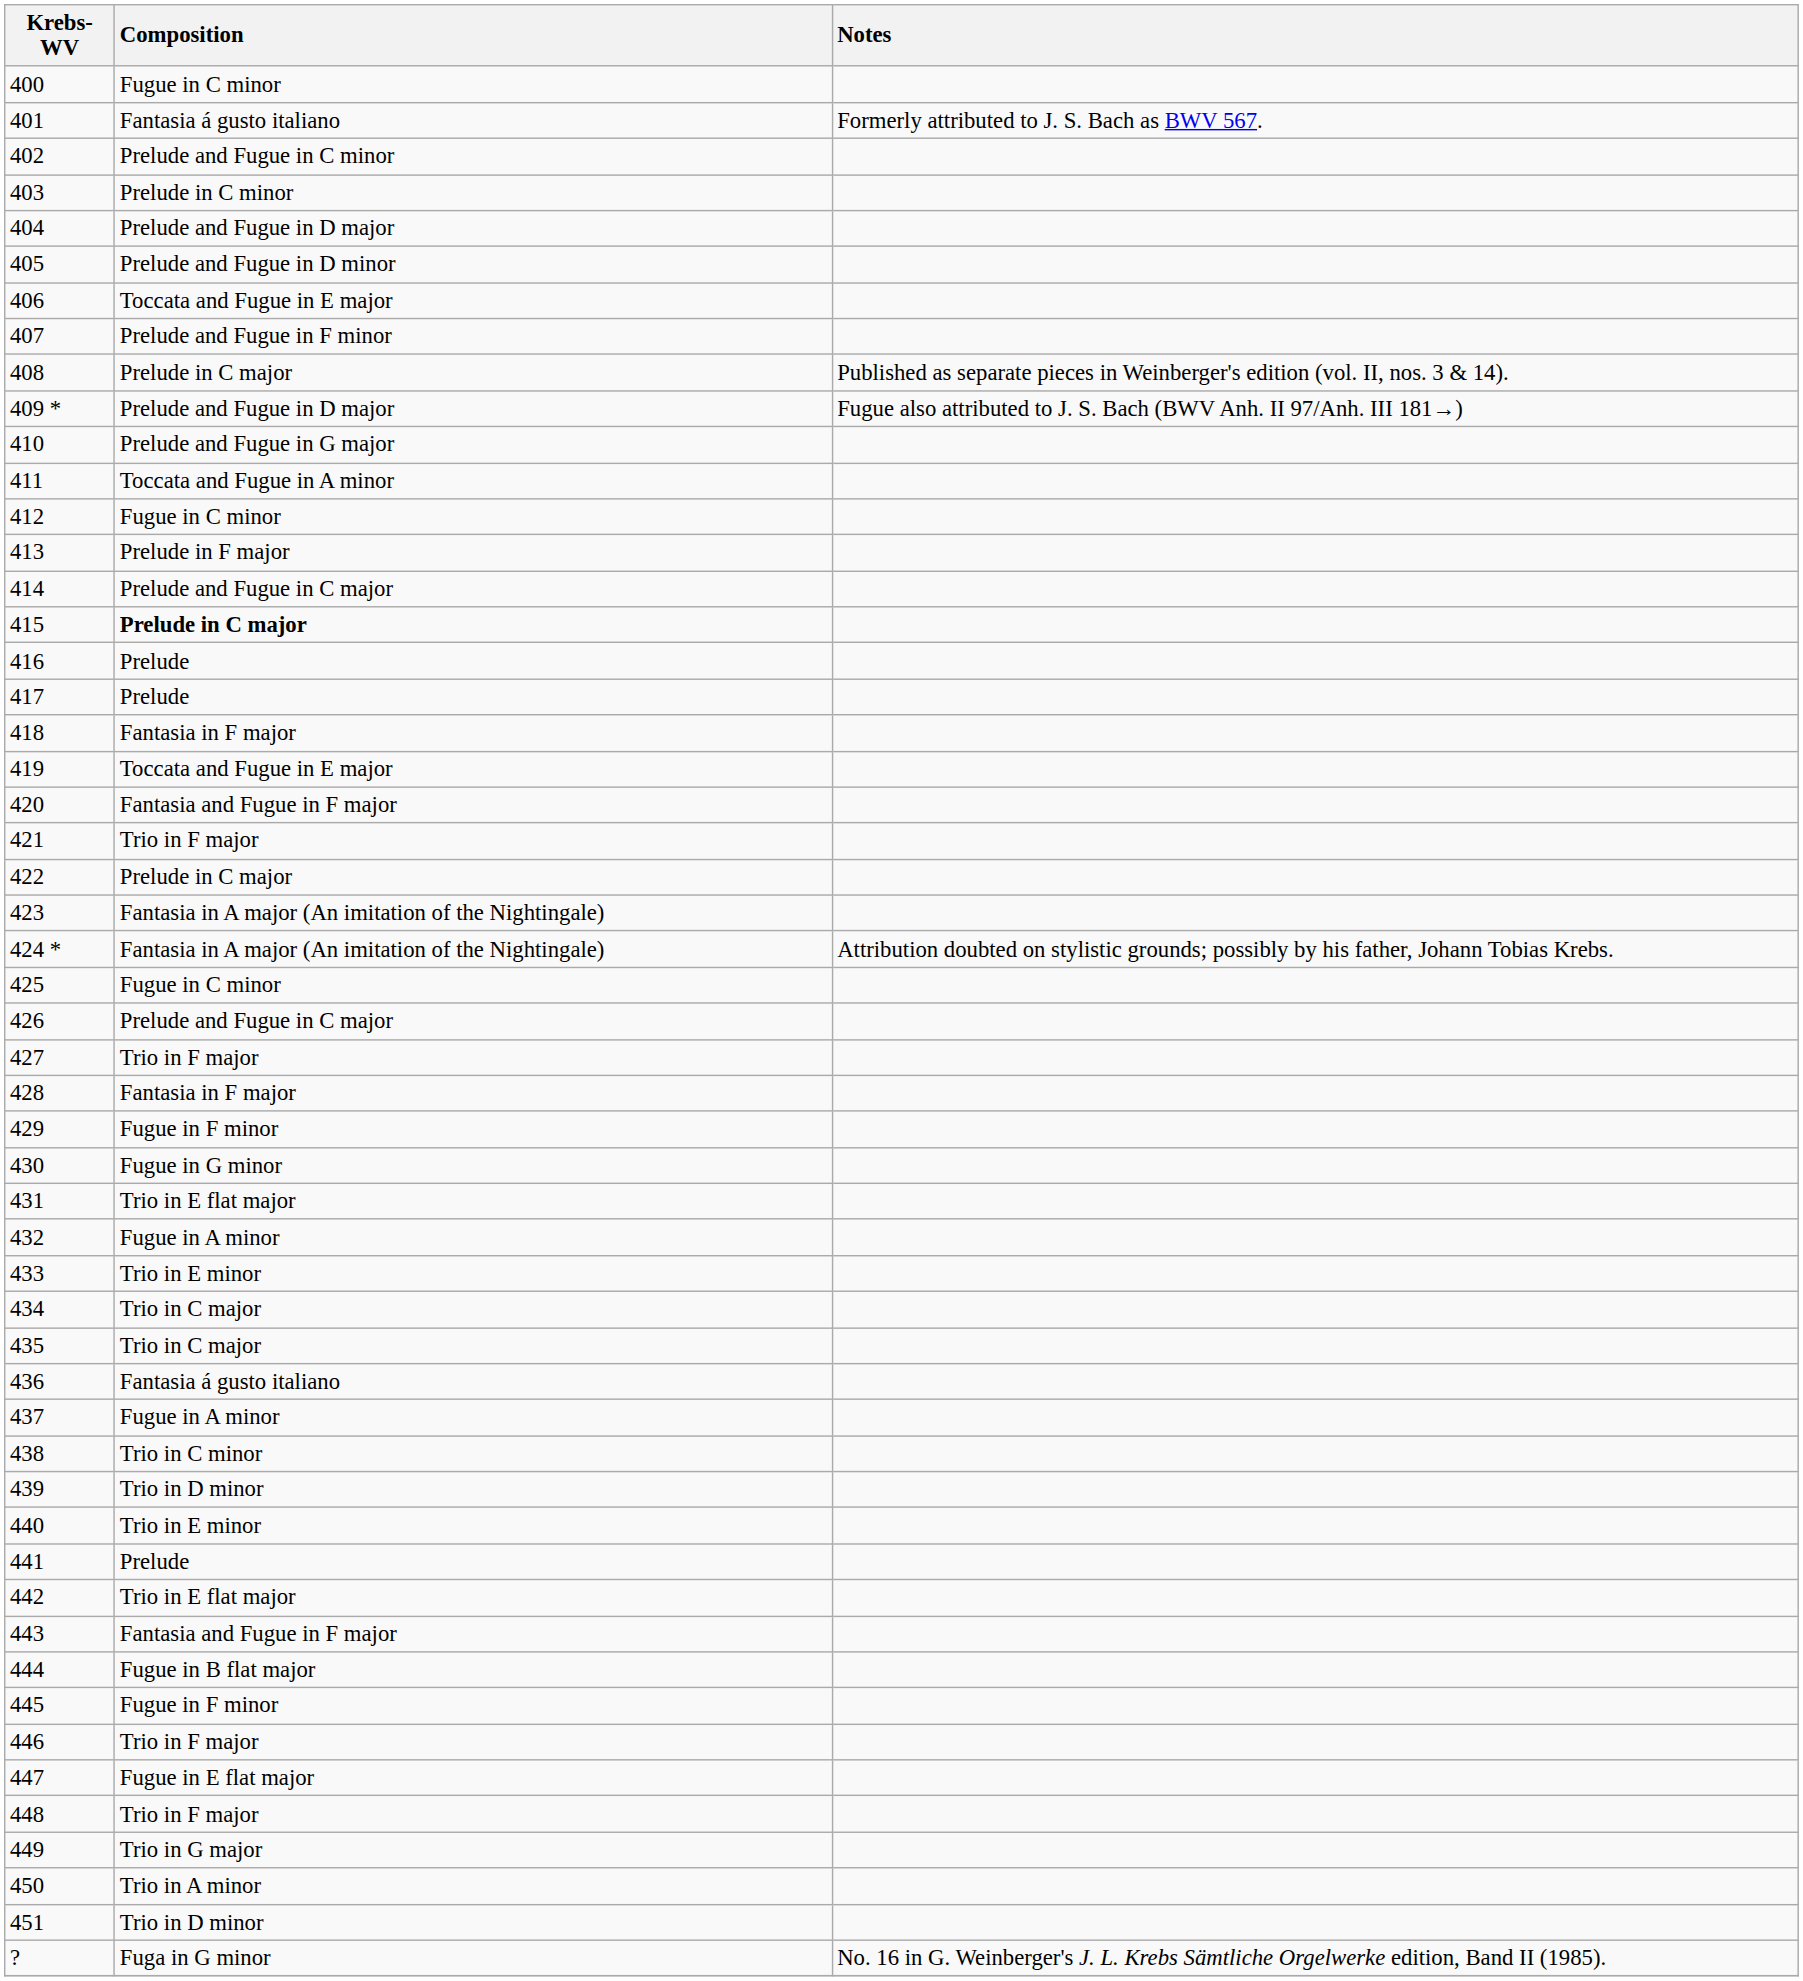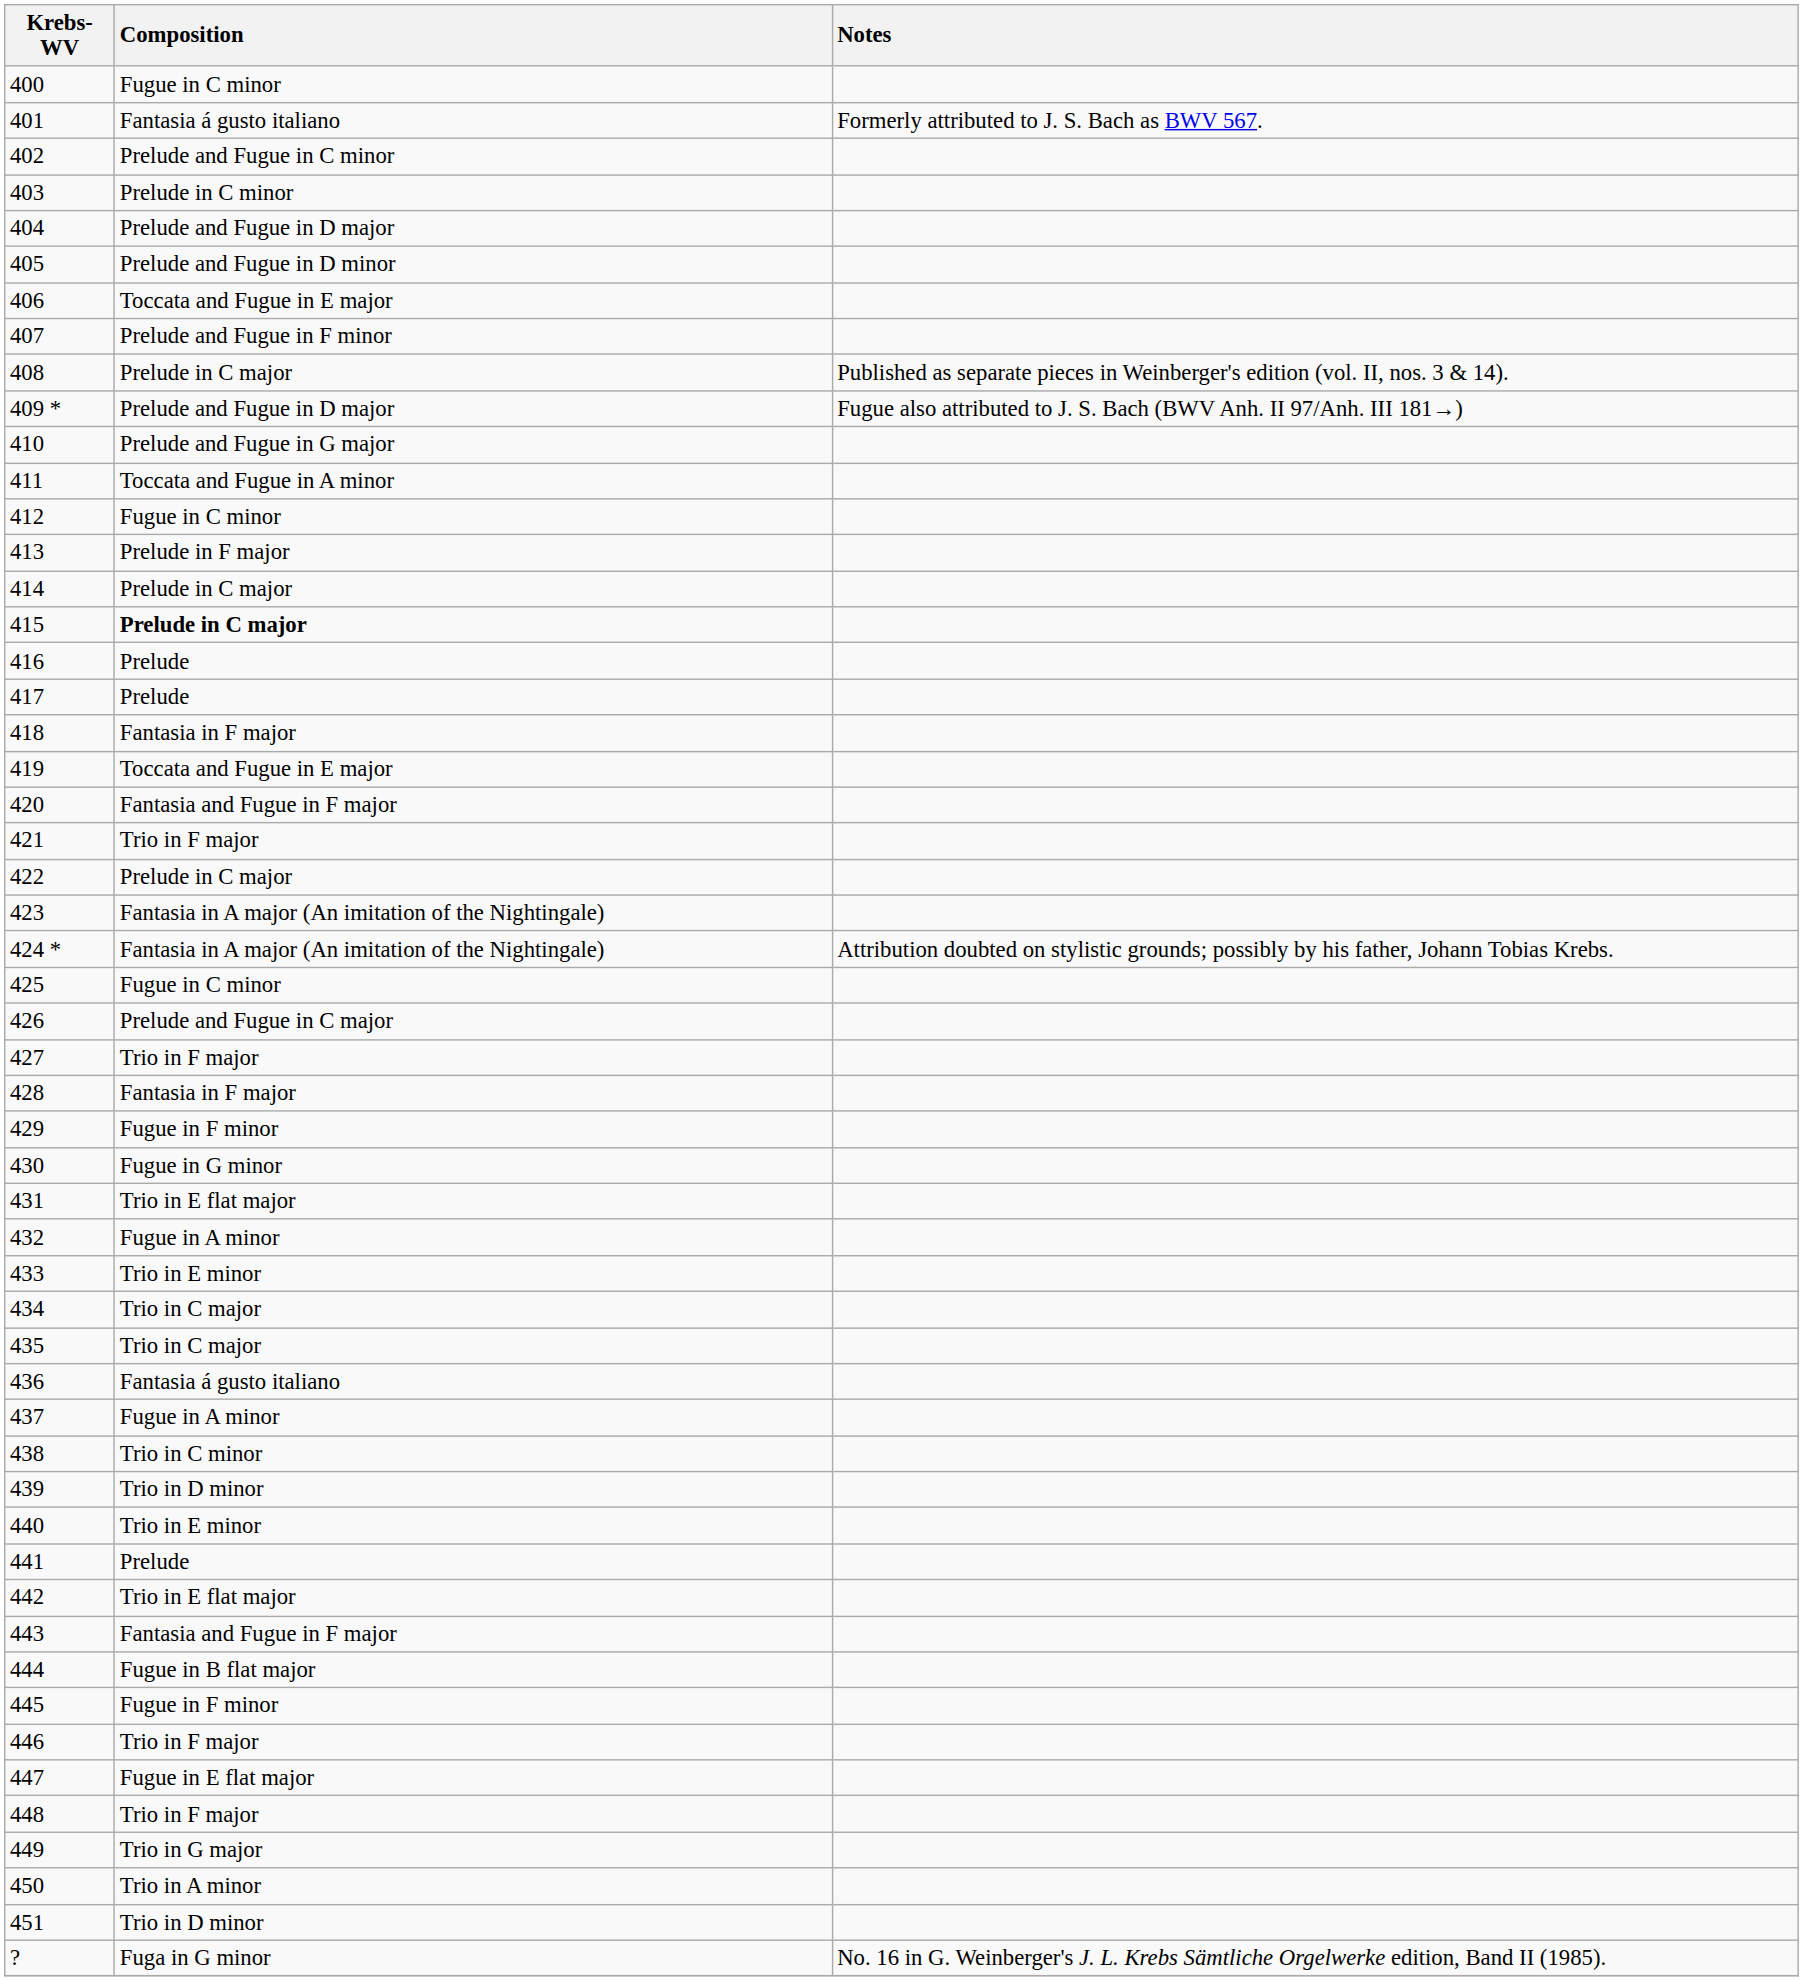414 | Composition: Prelude and Fugue in C major -> Prelude in C major
